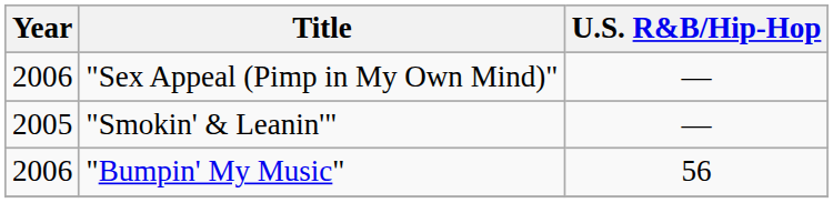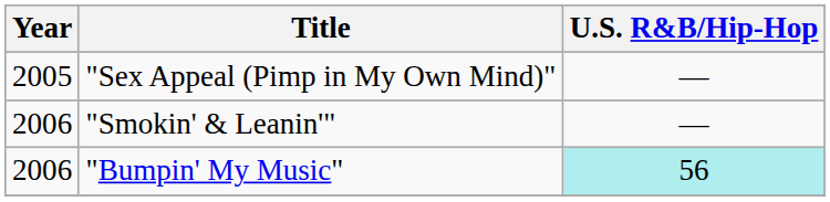"Sex Appeal (Pimp in My Own Mind)" | Year: 2006 -> 2005
"Smokin' & Leanin'" | Year: 2005 -> 2006
"Bumpin' My Music" | column 3: no background -> paleturquoise background
